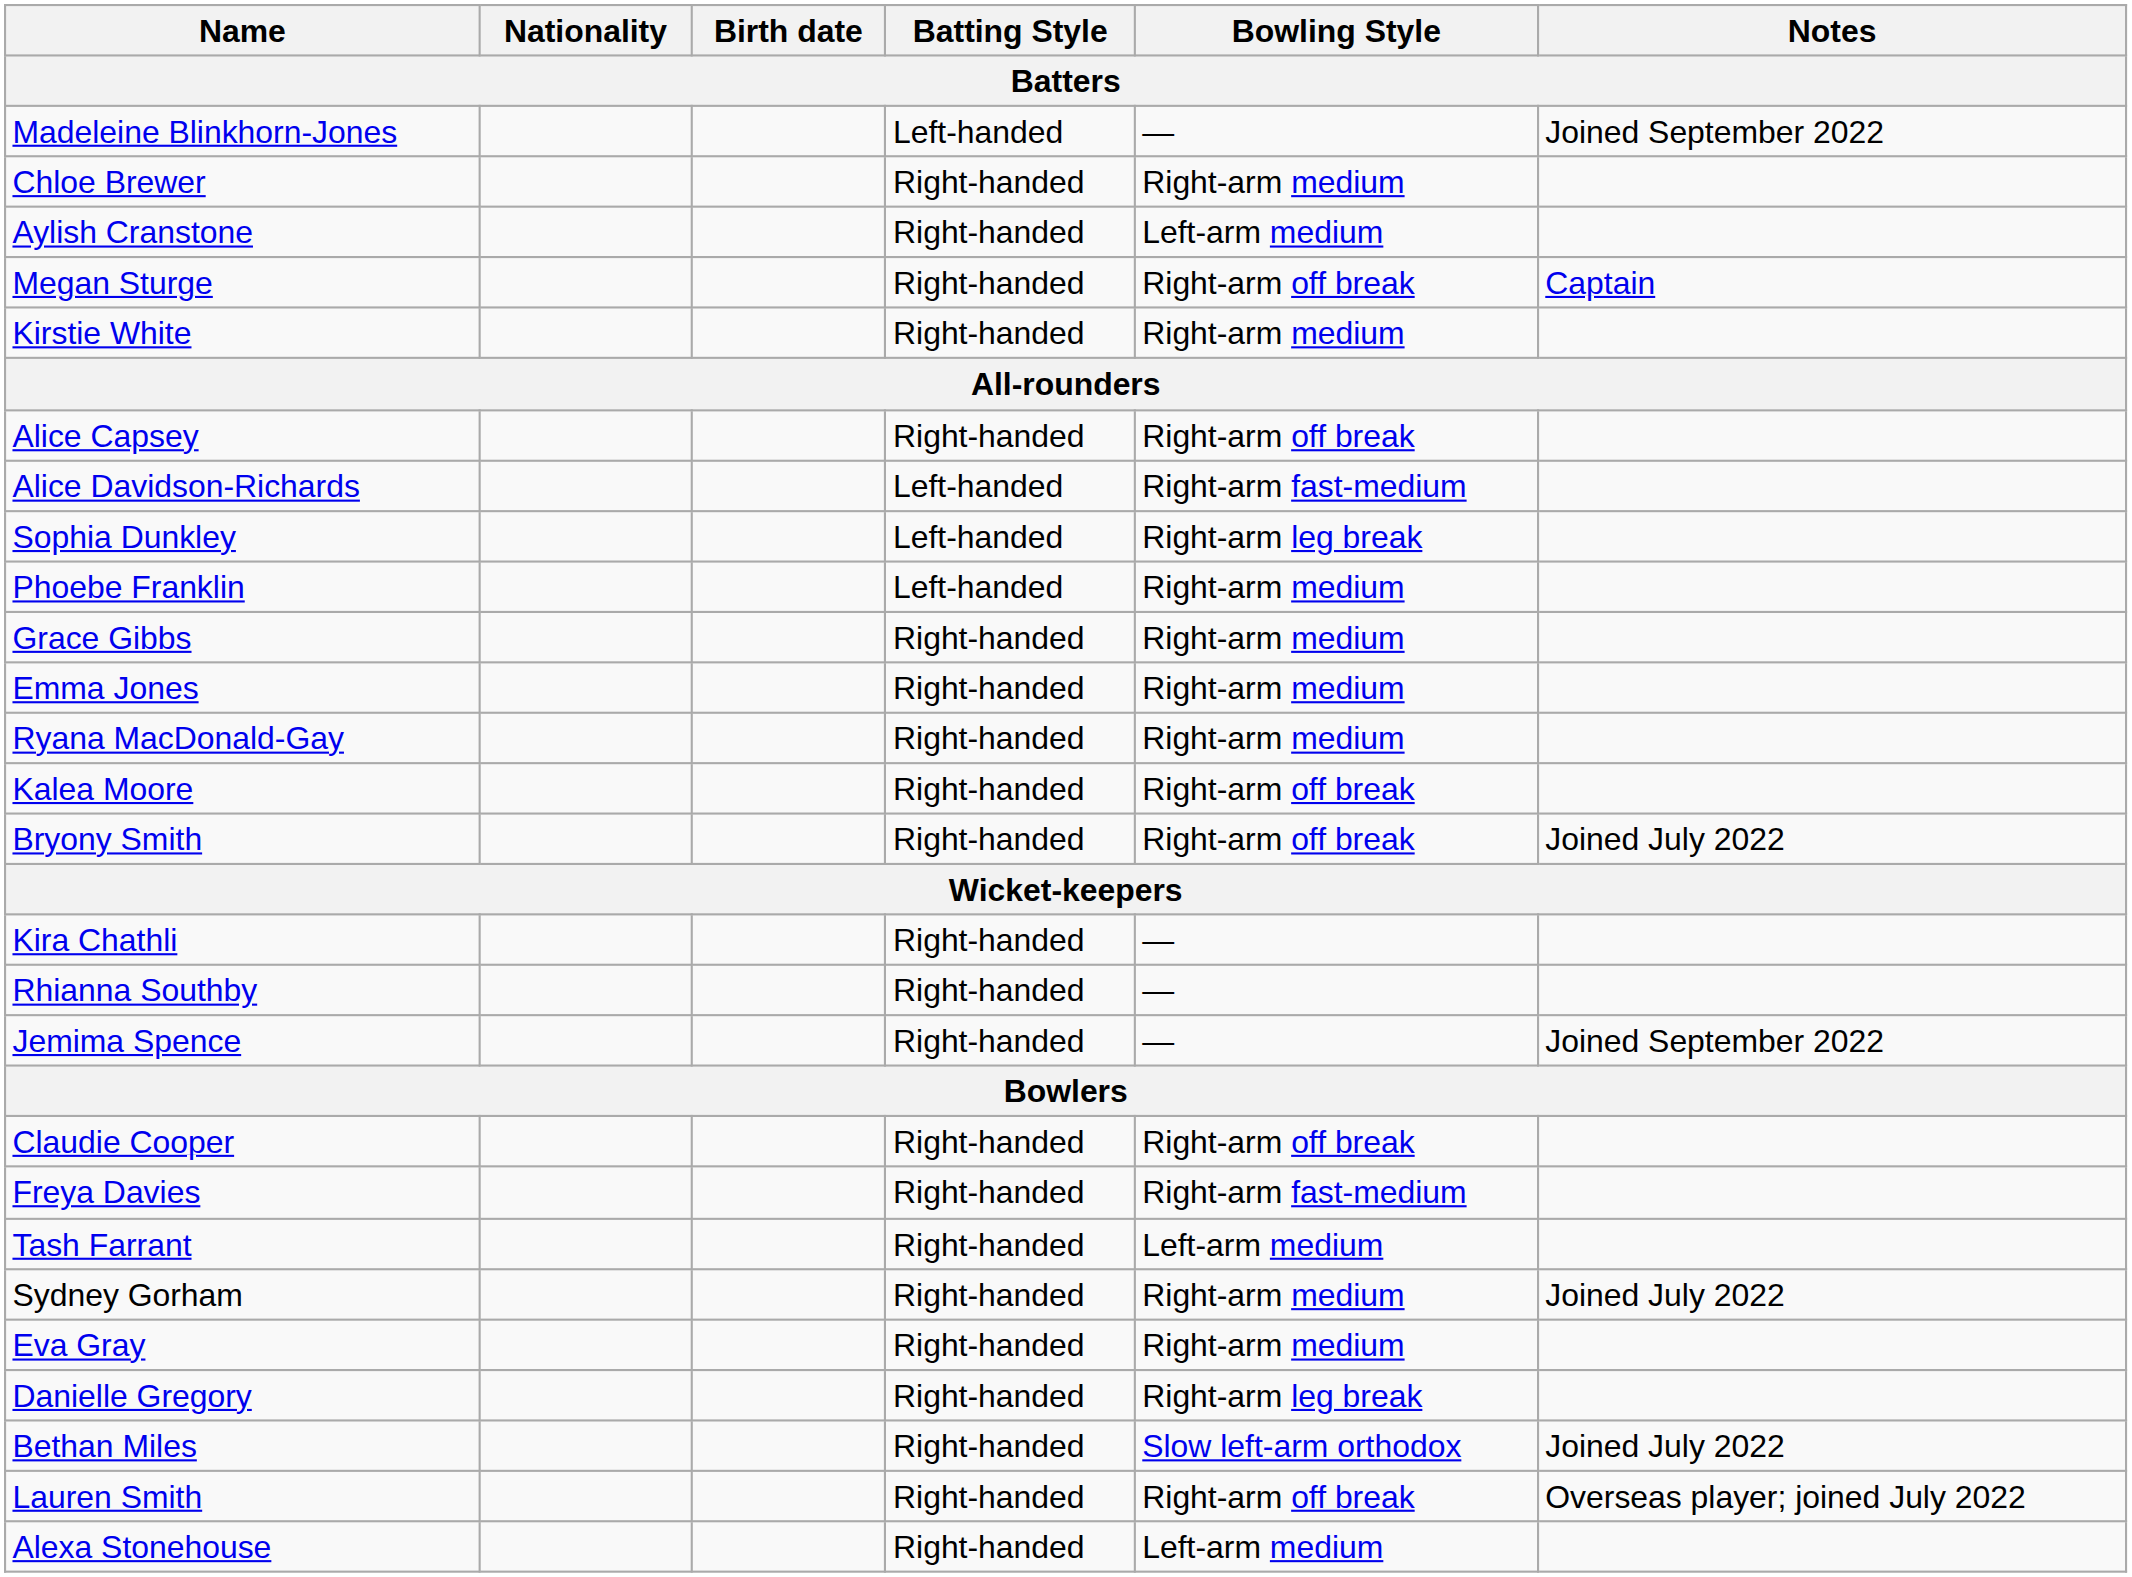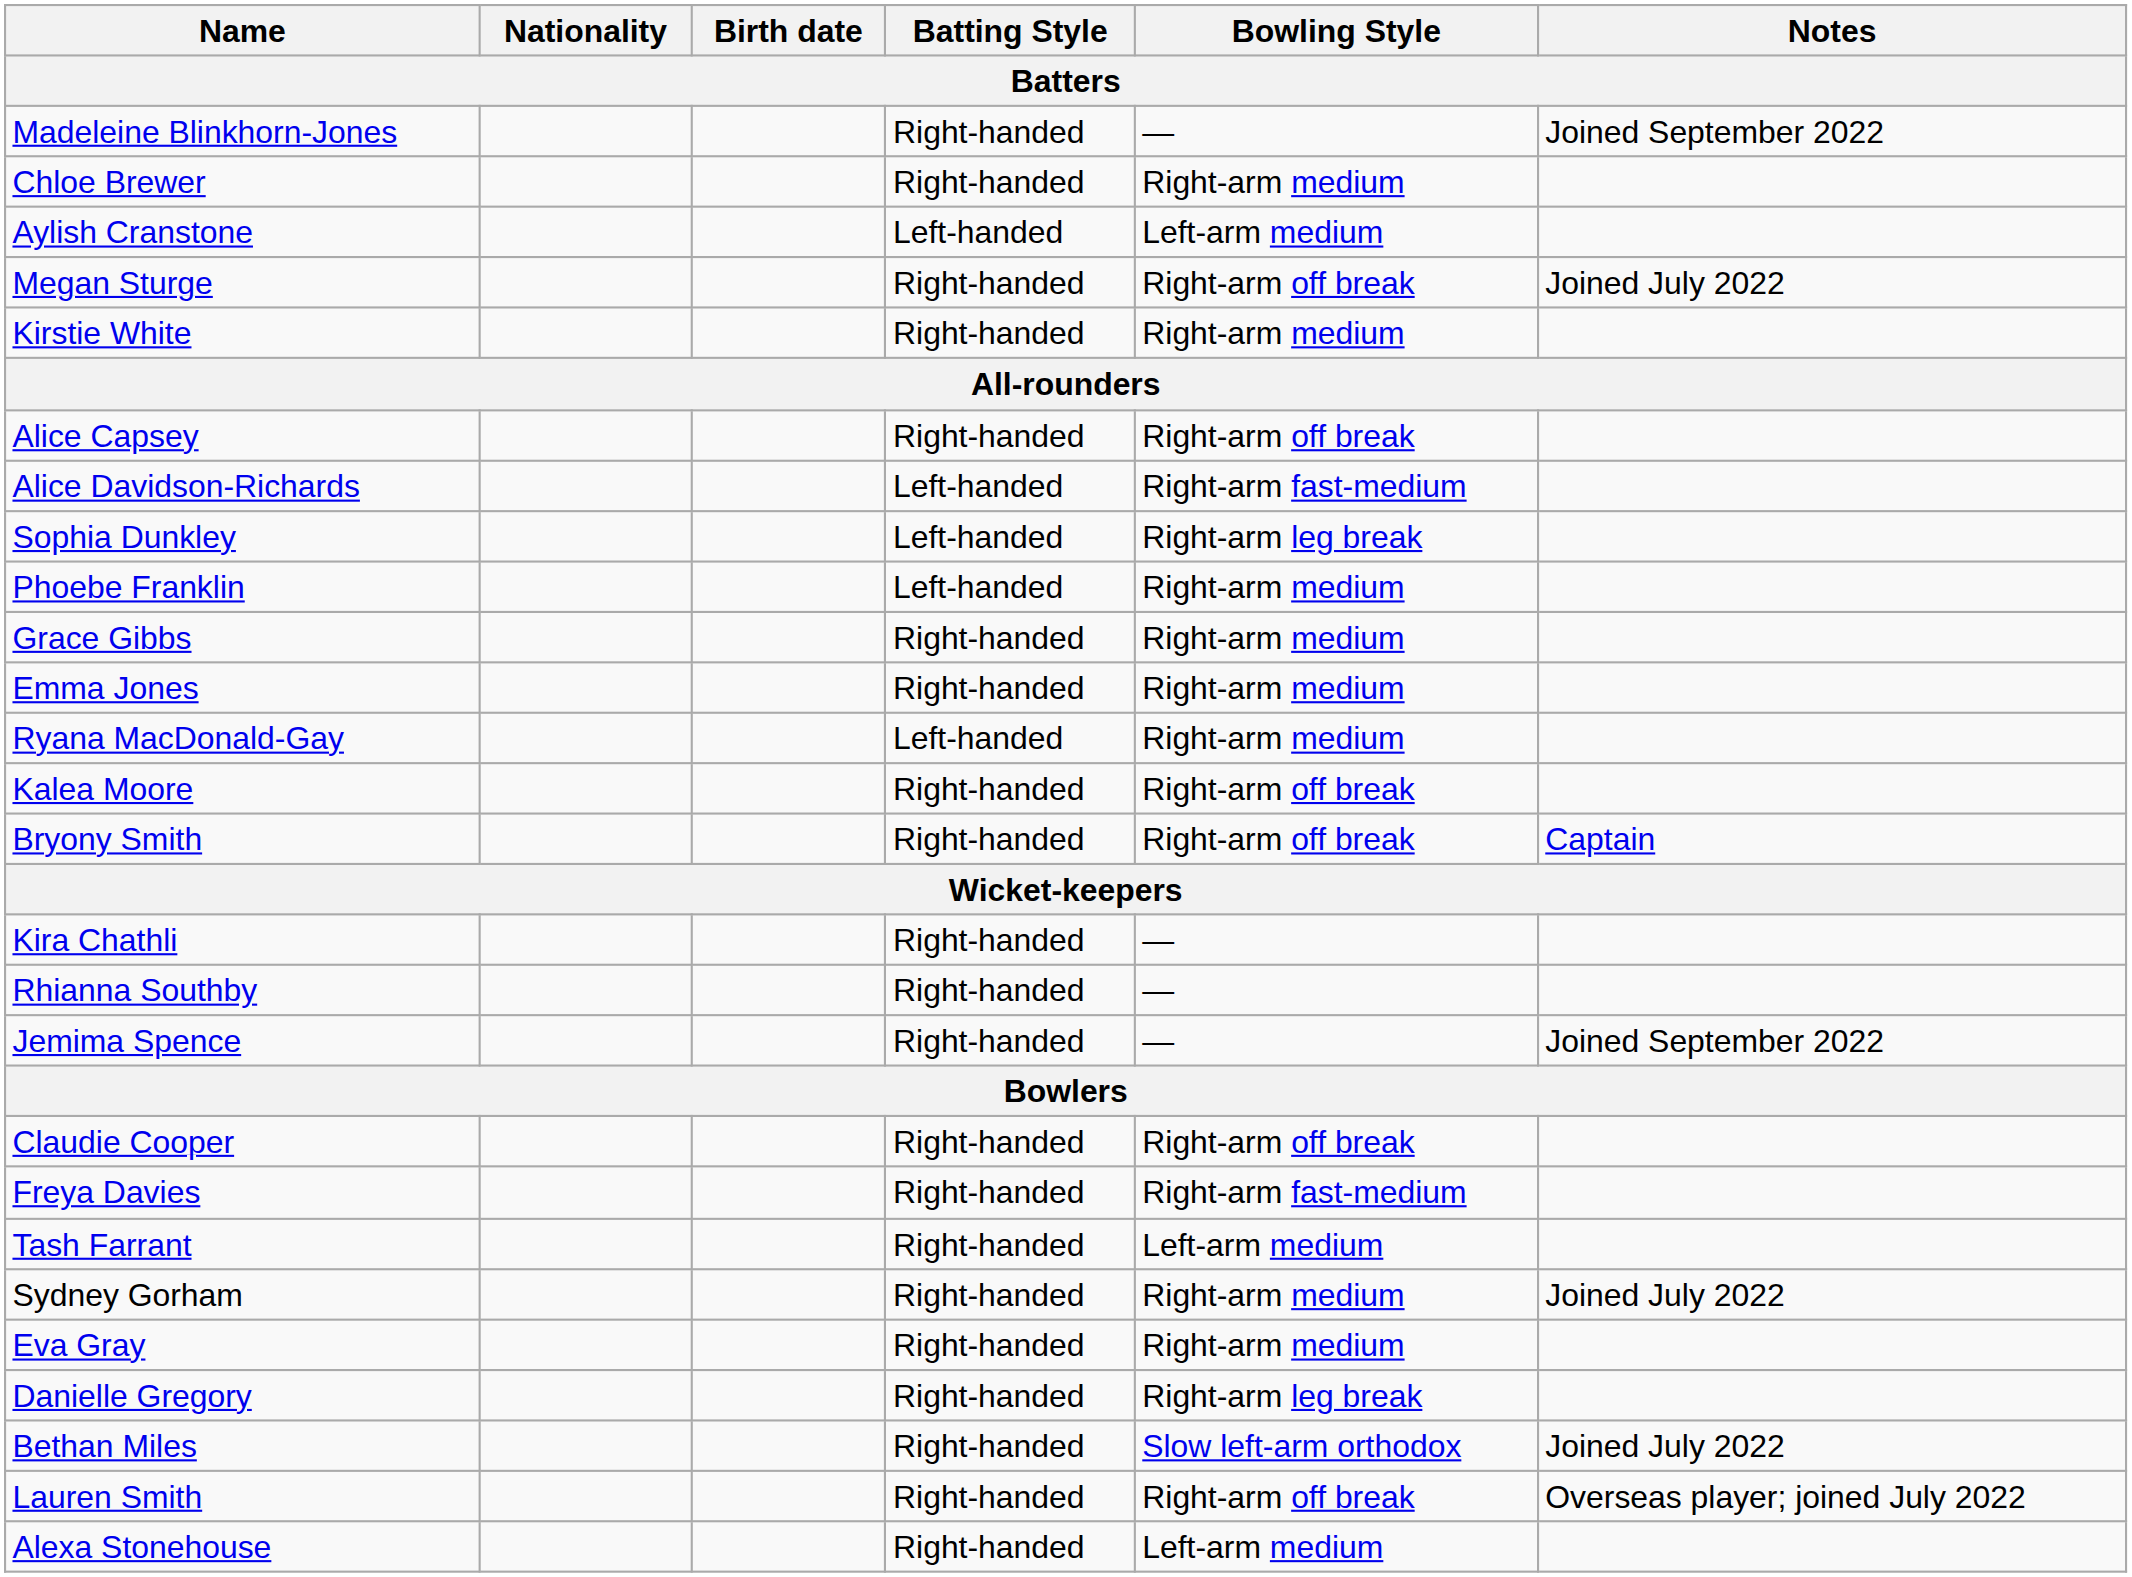Madeleine Blinkhorn-Jones | Batting Style: Left-handed -> Right-handed
Aylish Cranstone | Batting Style: Right-handed -> Left-handed
Megan Sturge | Notes: Captain -> Joined July 2022
Ryana MacDonald-Gay | Batting Style: Right-handed -> Left-handed
Bryony Smith | Notes: Joined July 2022 -> Captain
